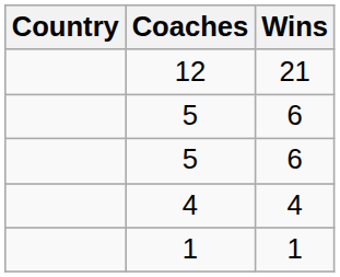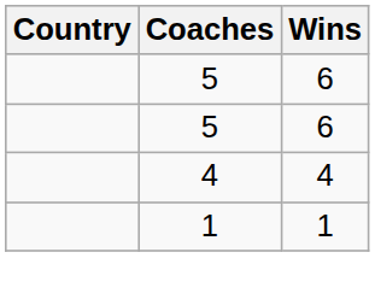- row: 12 | 21
